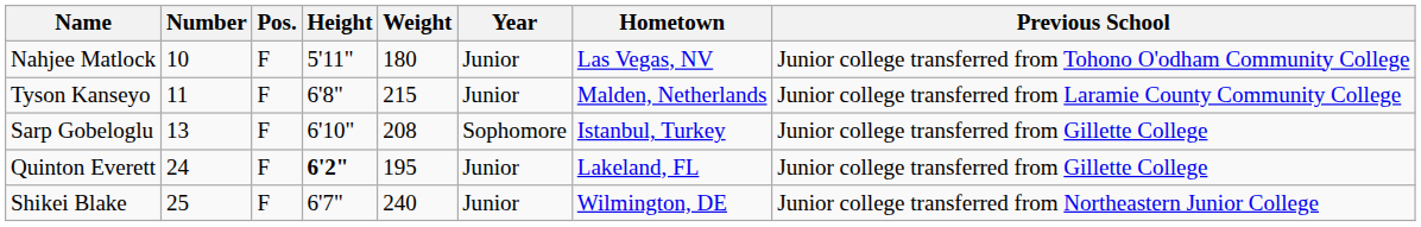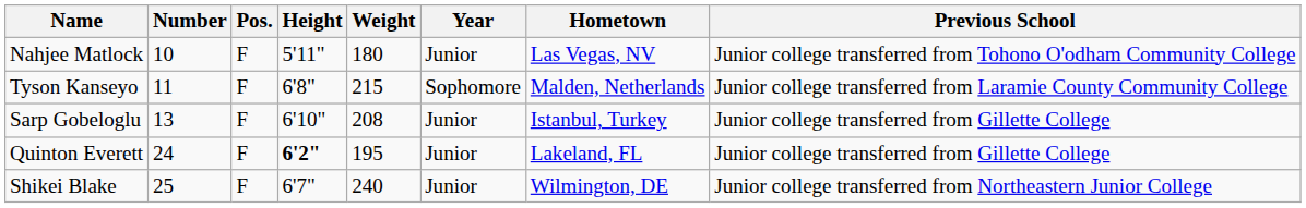Tyson Kanseyo | Year: Junior -> Sophomore
Sarp Gobeloglu | Year: Sophomore -> Junior
